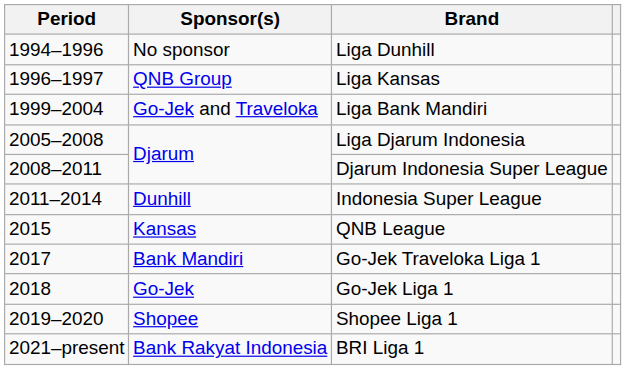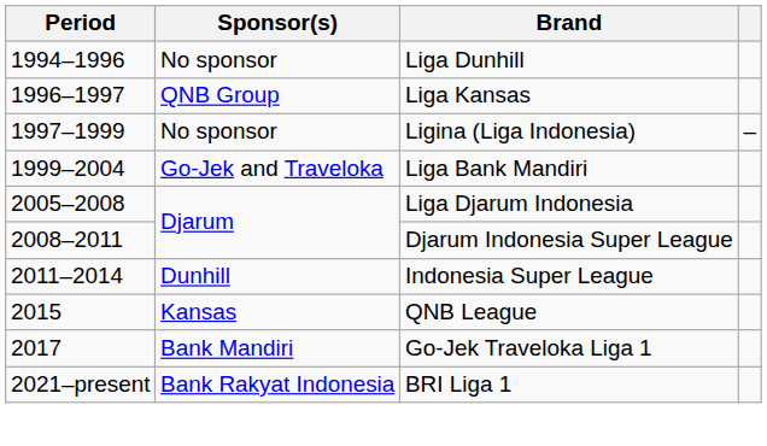+ row: 1997–1999 | No sponsor | Ligina (Liga Indonesia) | –
- row: 2018 | Go-Jek | Go-Jek Liga 1
- row: 2019–2020 | Shopee | Shopee Liga 1
